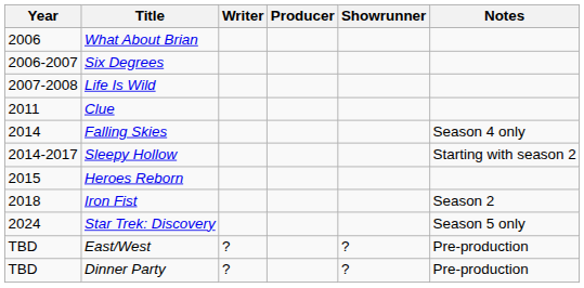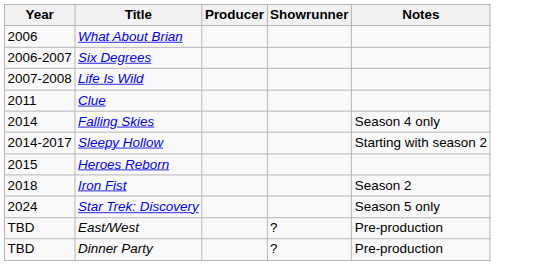- column: Writer | ? | ?
